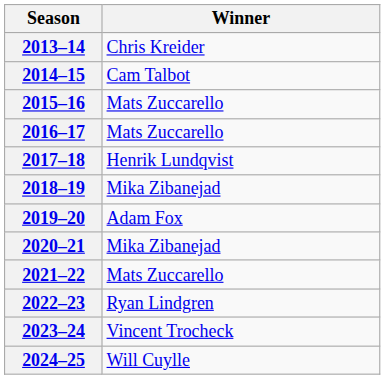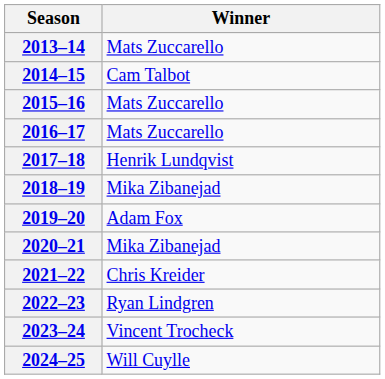2013–14 | Winner: Chris Kreider -> Mats Zuccarello
2021–22 | Winner: Mats Zuccarello -> Chris Kreider
